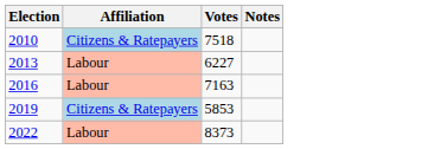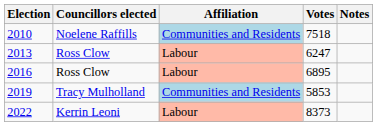+ column: Councillors elected | Noelene Raffills | Ross Clow | Ross Clow | Tracy Mulholland | Kerrin Leoni
2010 | Affiliation: Citizens & Ratepayers -> Communities and Residents
2013 | Votes: 6227 -> 6247
2016 | Votes: 7163 -> 6895
2019 | Affiliation: Citizens & Ratepayers -> Communities and Residents
